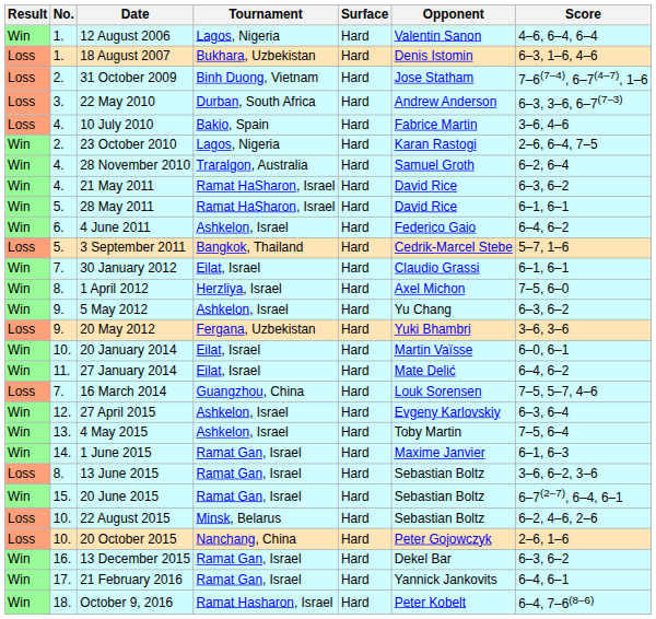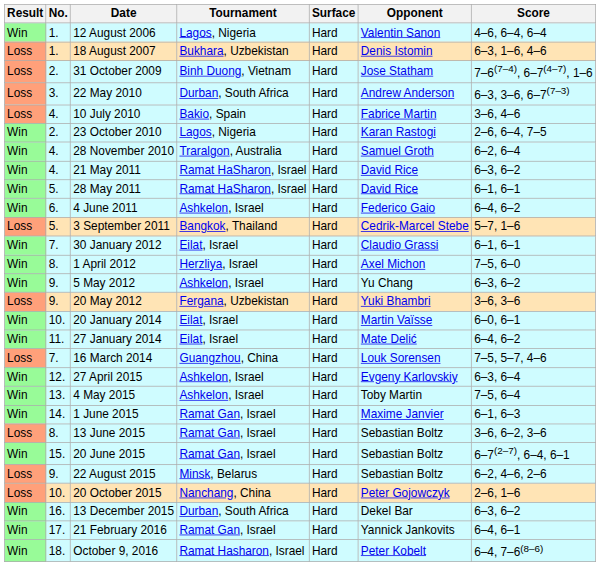22 August 2015 | No.: 10. -> 9.
13 December 2015 | Tournament: Ramat Gan, Israel -> Durban, South Africa
